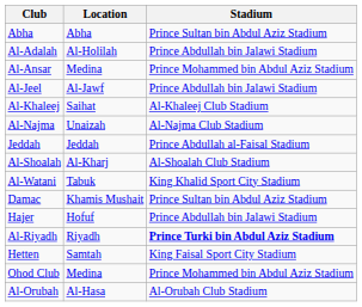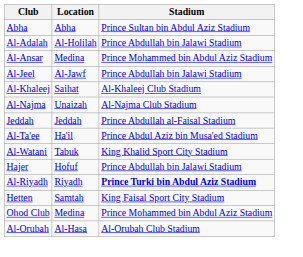- row: Al-Shoalah | Al-Kharj | Al-Shoalah Club Stadium
+ row: Al-Ta'ee | Ha'il | Prince Abdul Aziz bin Musa'ed Stadium
- row: Damac | Khamis Mushait | Prince Sultan bin Abdul Aziz Stadium
